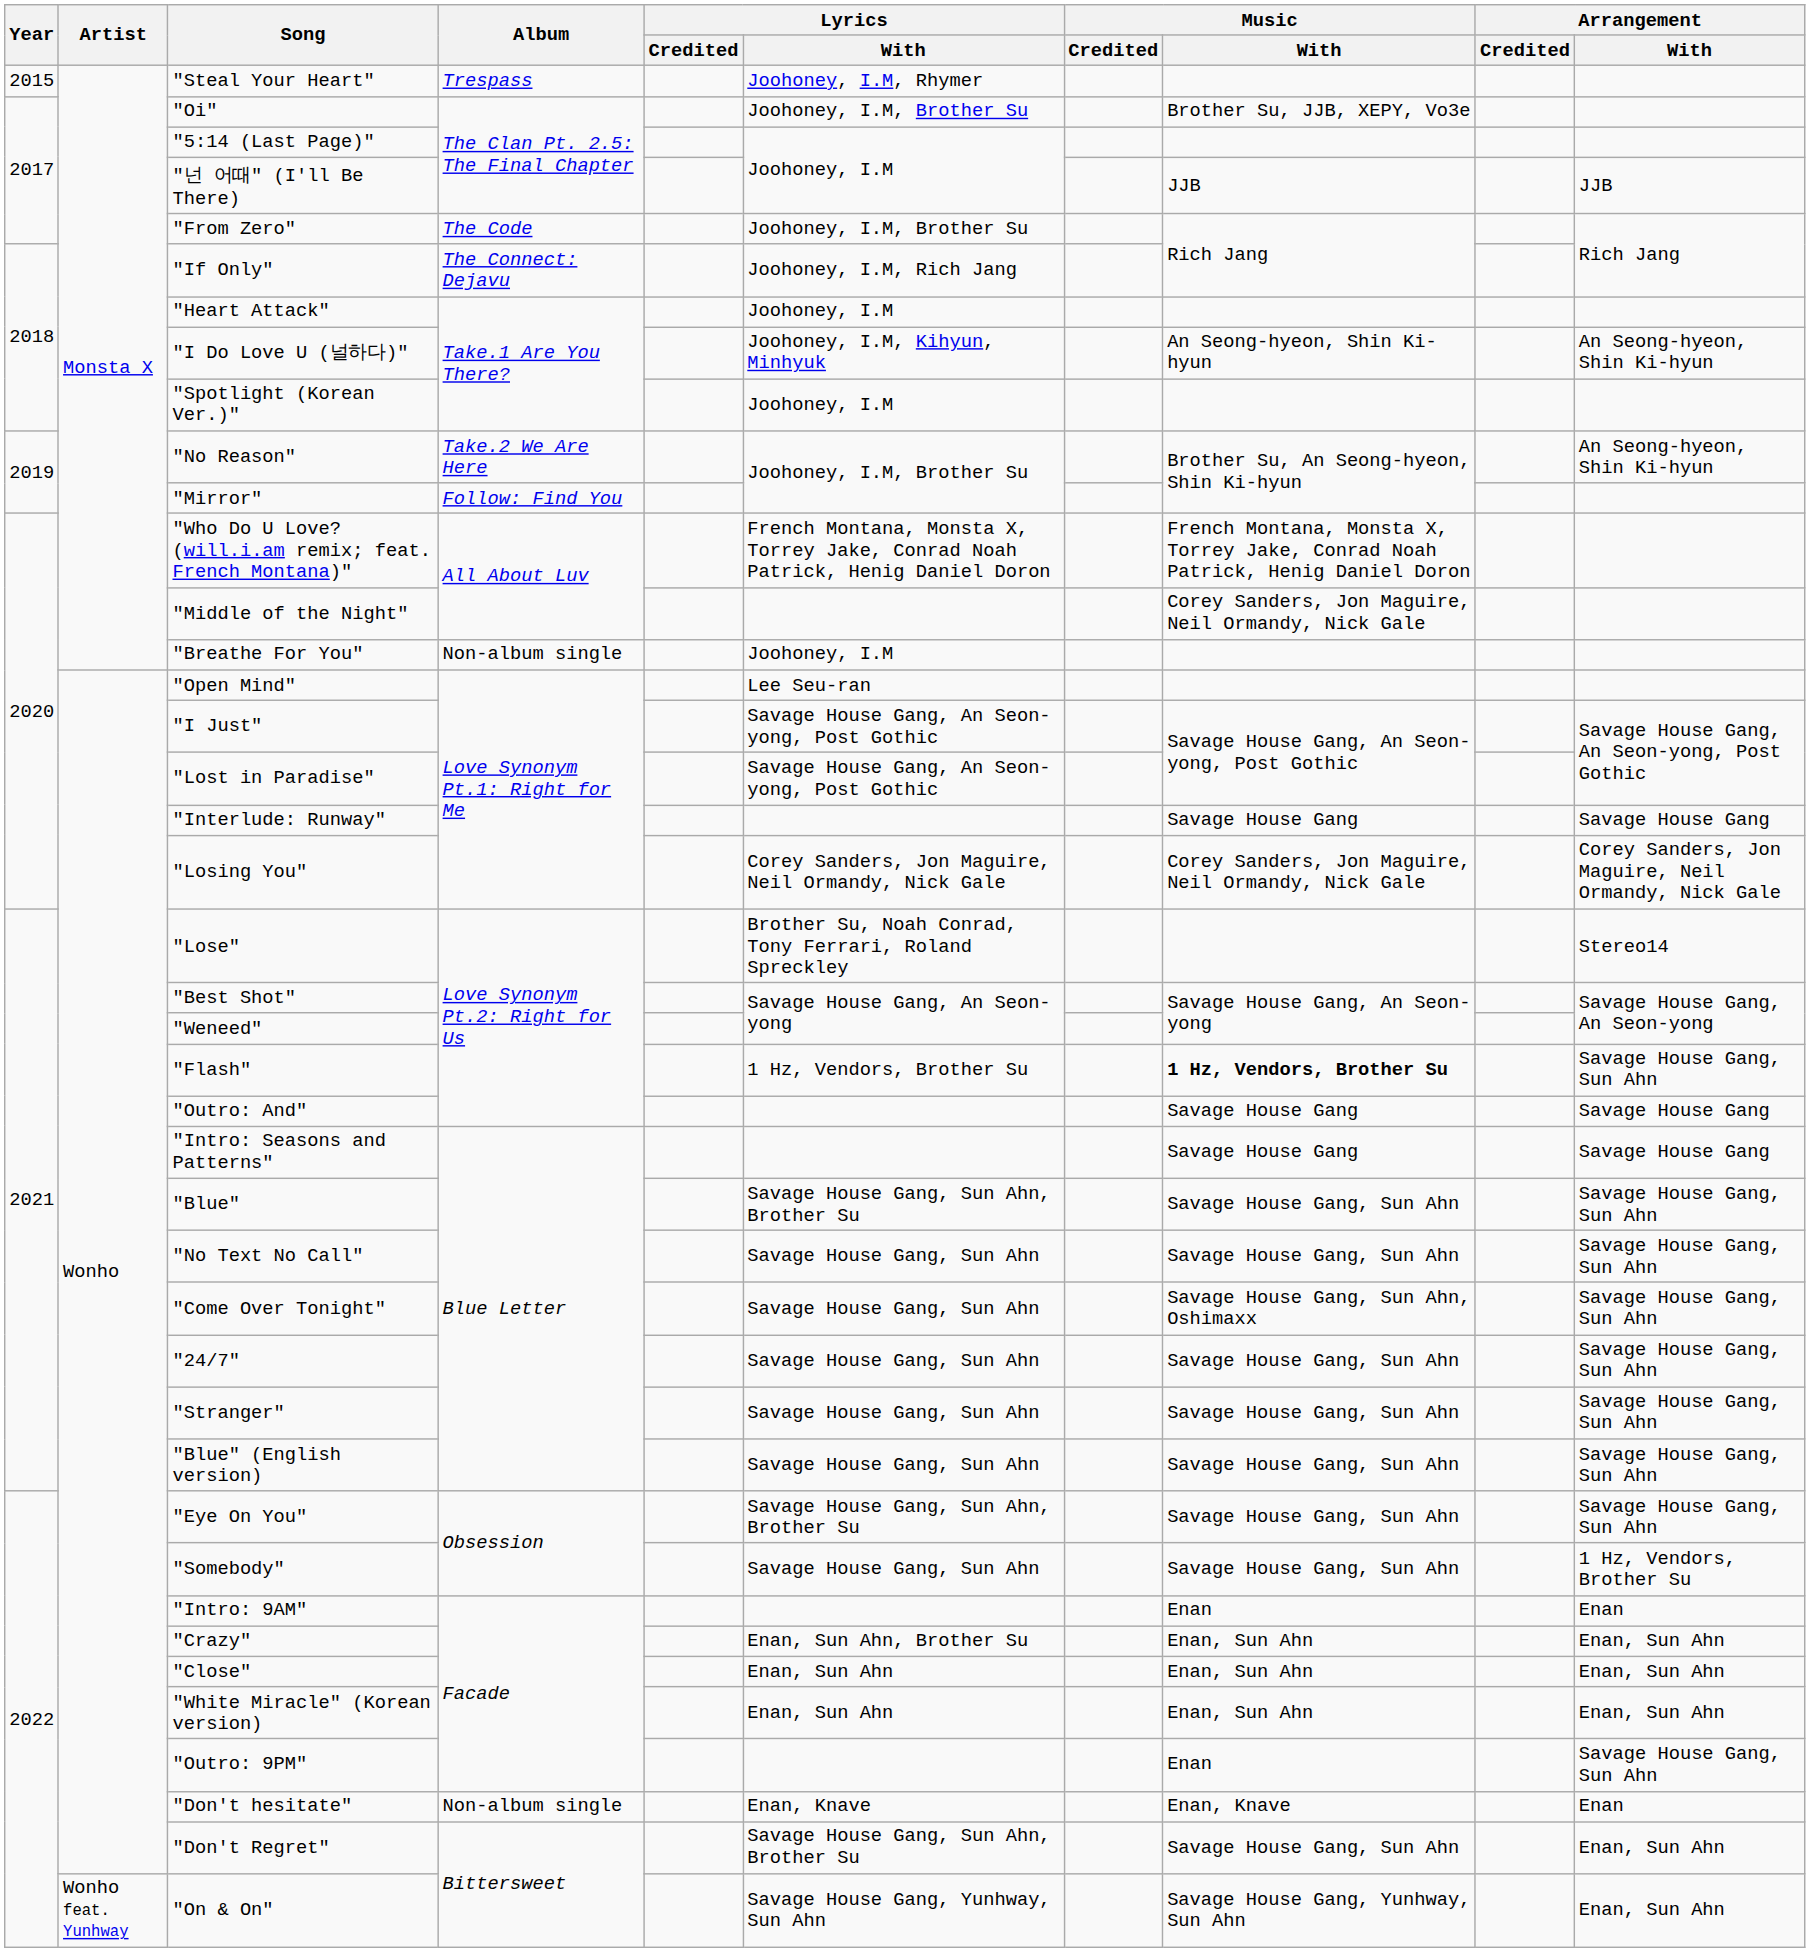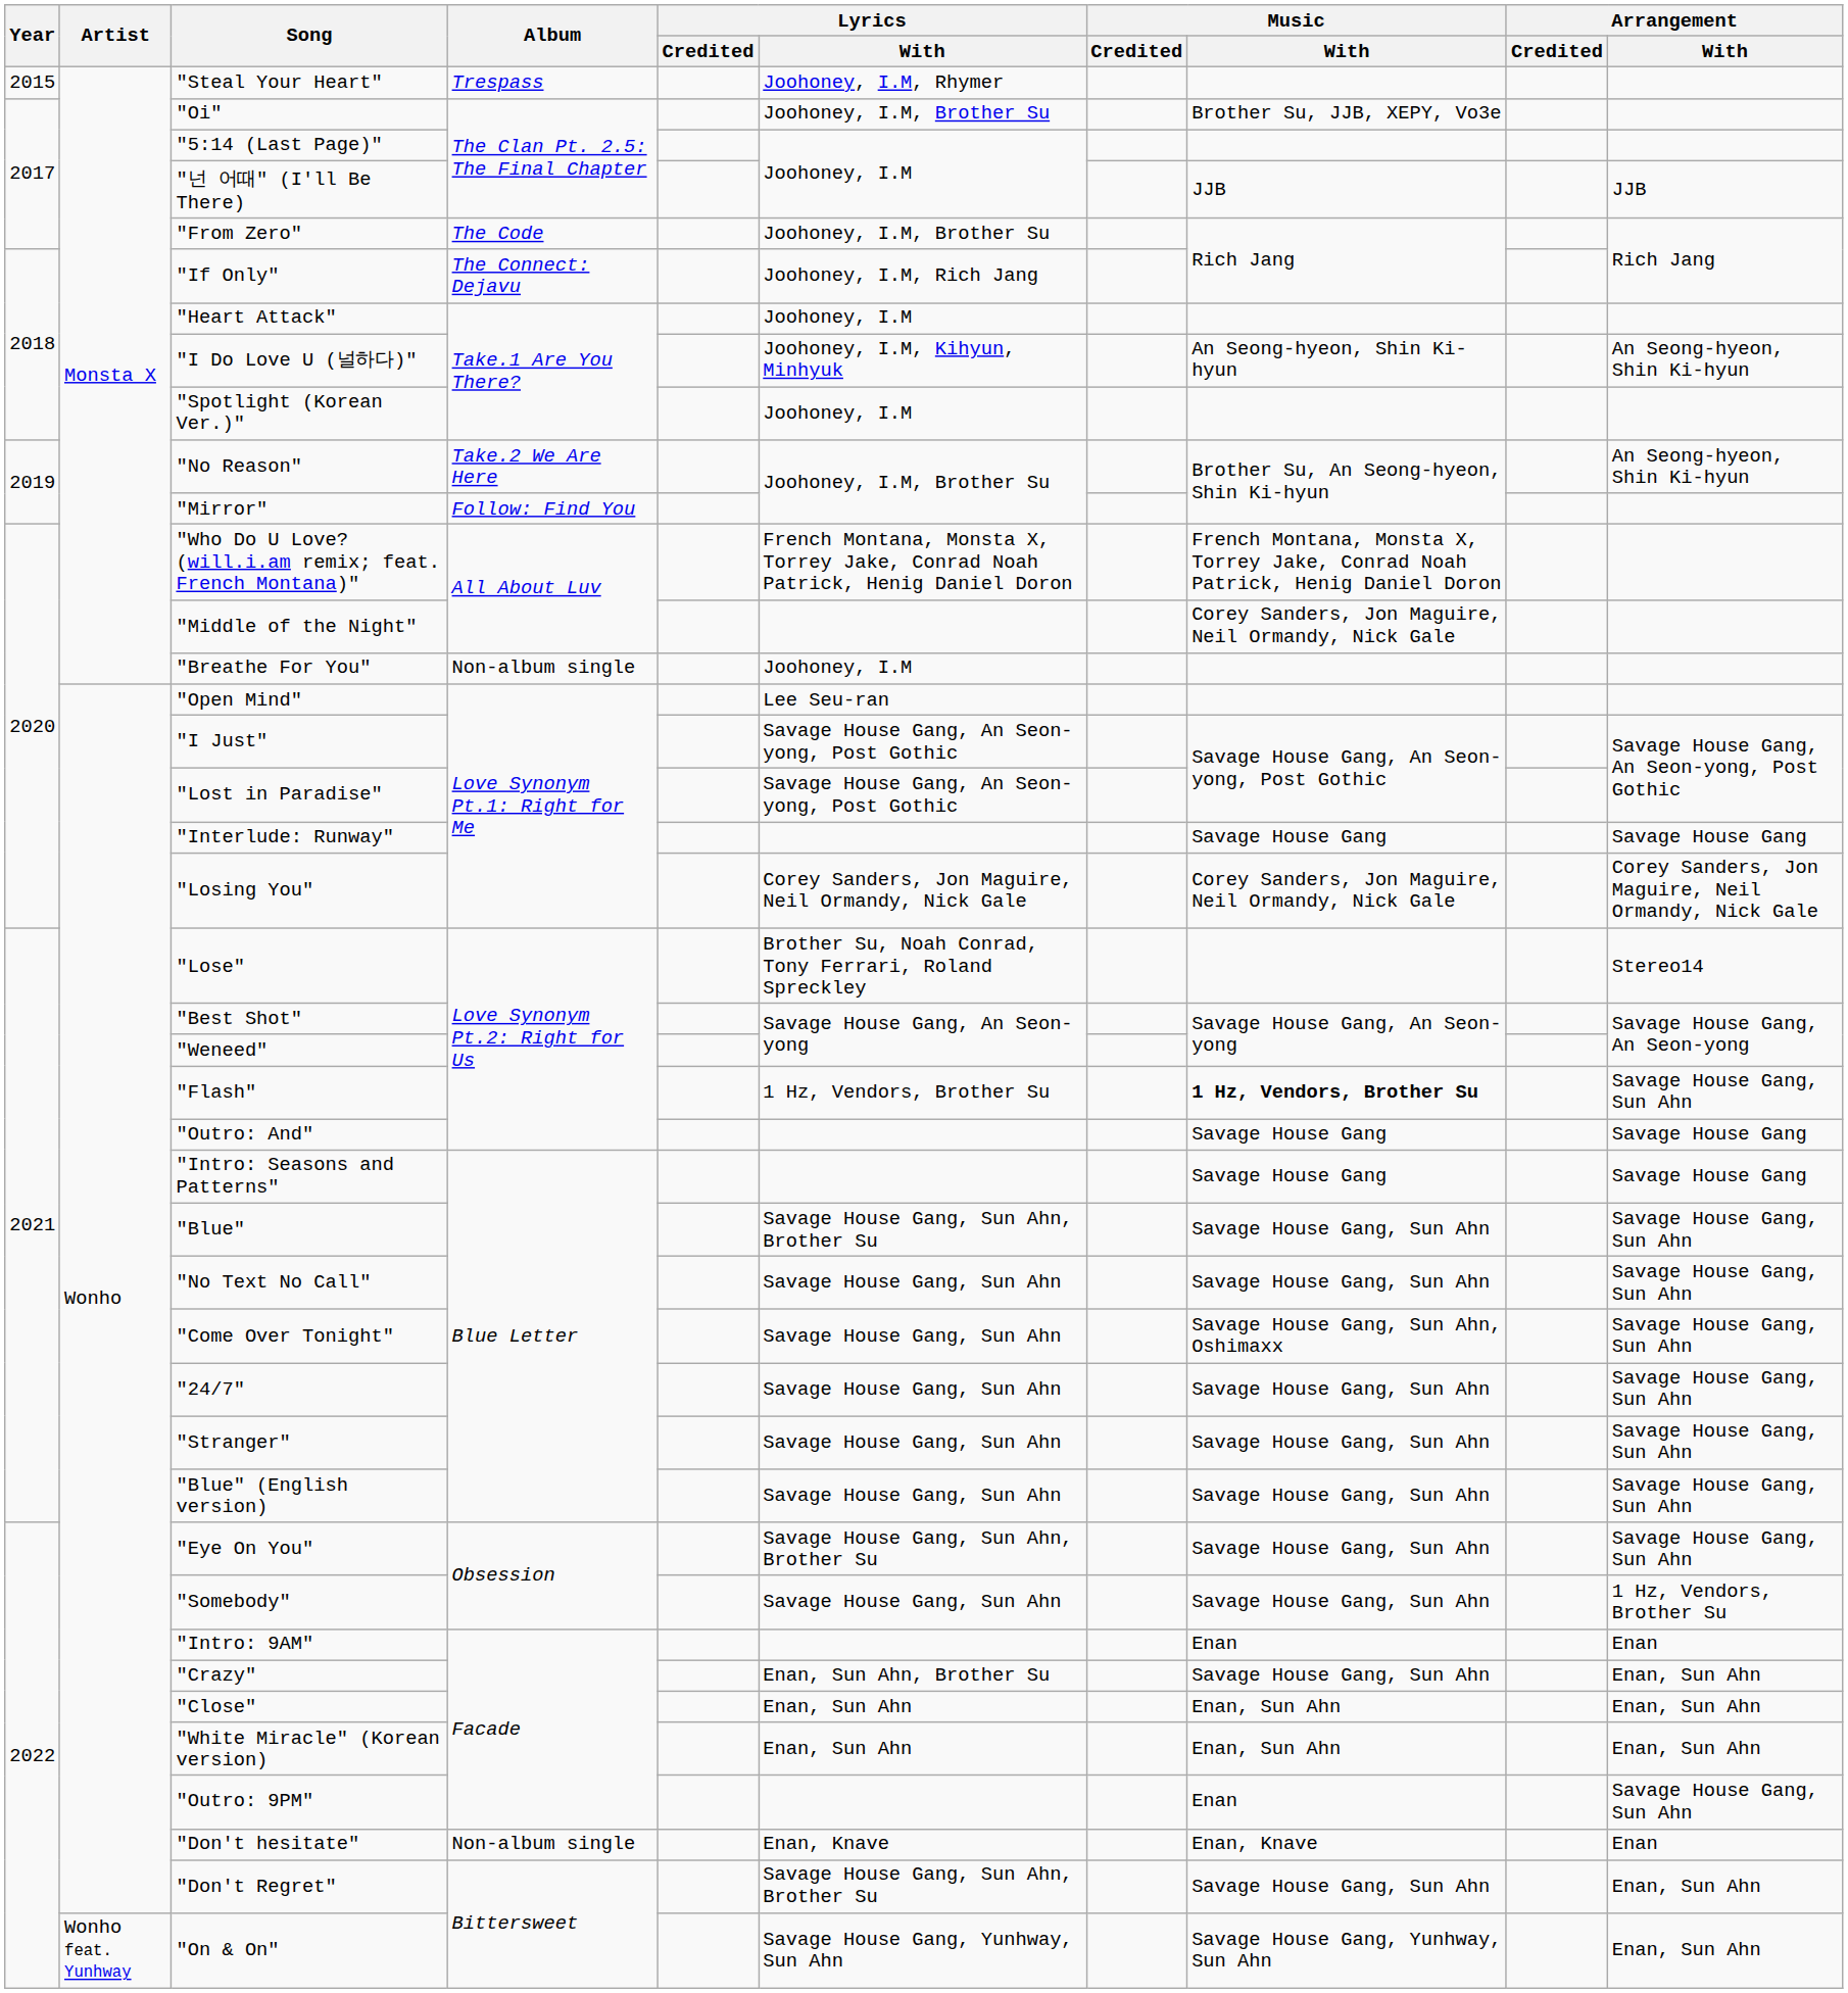"Crazy" | Music / With: Enan, Sun Ahn -> Savage House Gang, Sun Ahn
